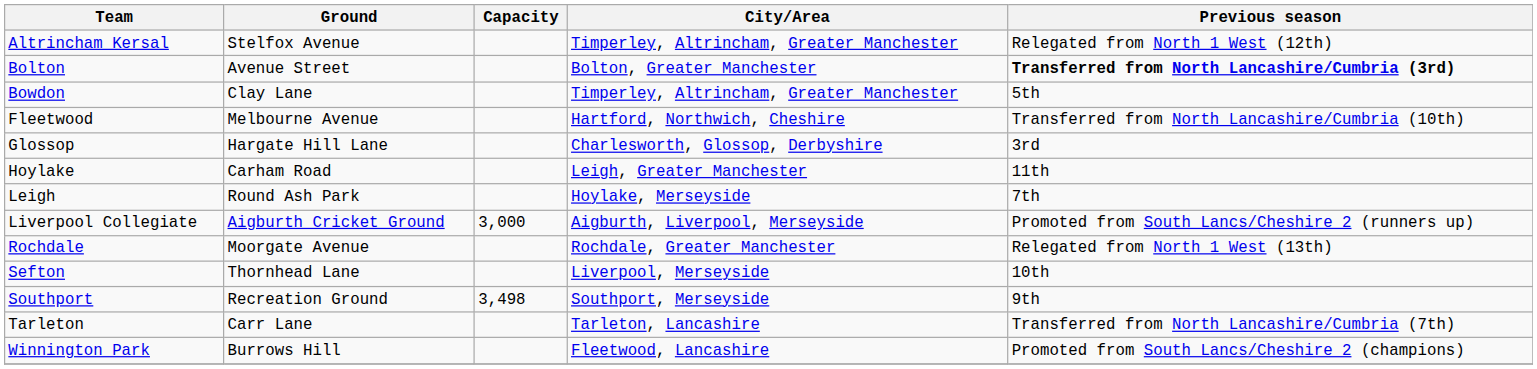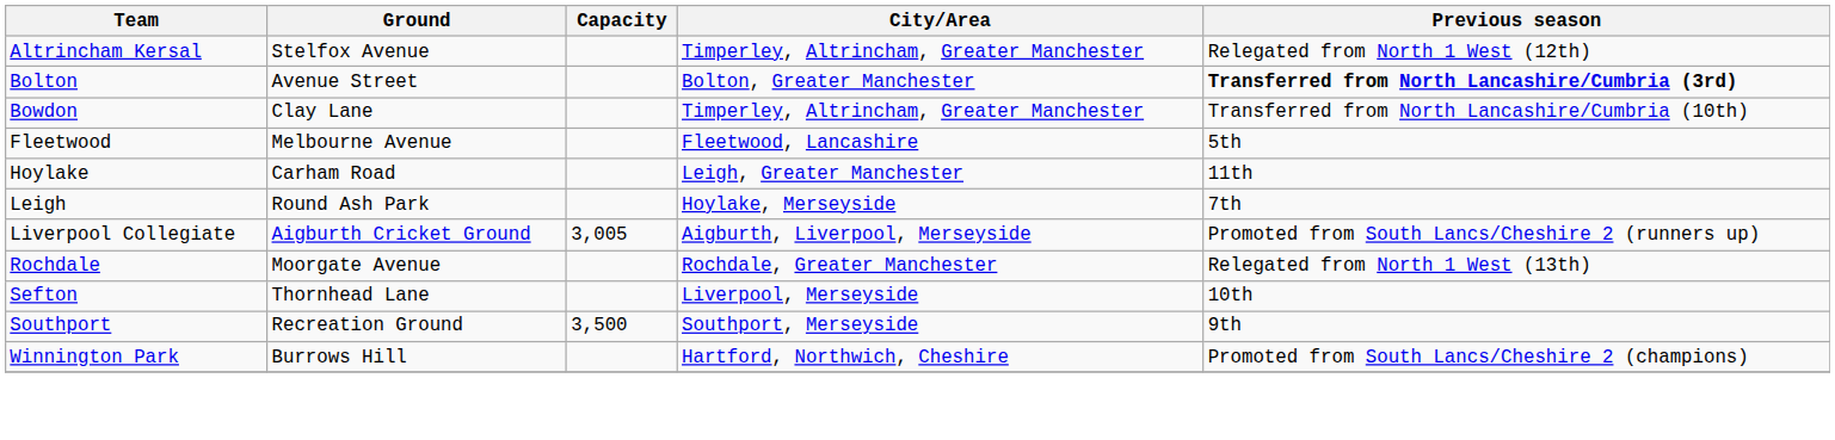Bowdon | Previous season: 5th -> Transferred from North Lancashire/Cumbria (10th)
Fleetwood | City/Area: Hartford, Northwich, Cheshire -> Fleetwood, Lancashire
Fleetwood | Previous season: Transferred from North Lancashire/Cumbria (10th) -> 5th
- row: Glossop | Hargate Hill Lane | Charlesworth, Glossop, Derbyshire | 3rd
Liverpool Collegiate | Capacity: 3,000 -> 3,005
Southport | Capacity: 3,498 -> 3,500
- row: Tarleton | Carr Lane | Tarleton, Lancashire | Transferred from North Lancashire/Cumbria (7th)
Winnington Park | City/Area: Fleetwood, Lancashire -> Hartford, Northwich, Cheshire
